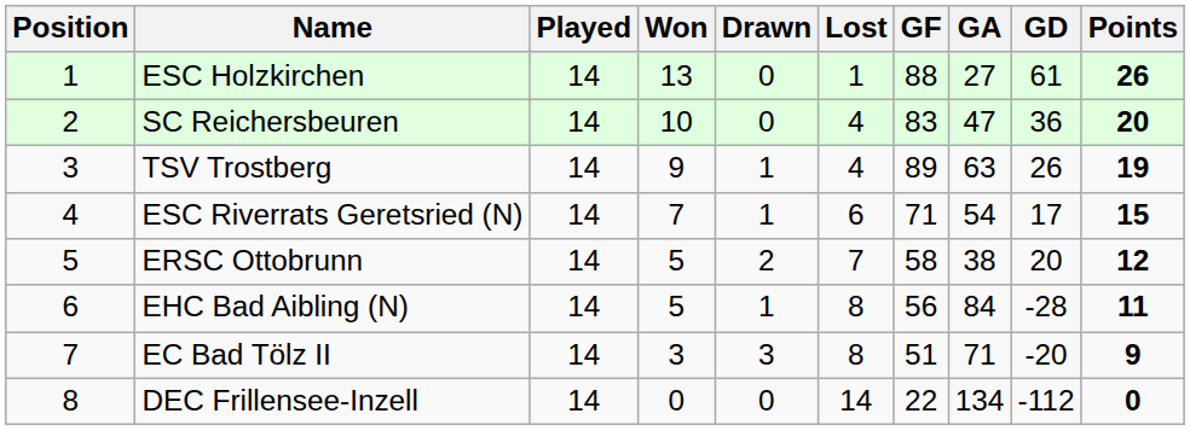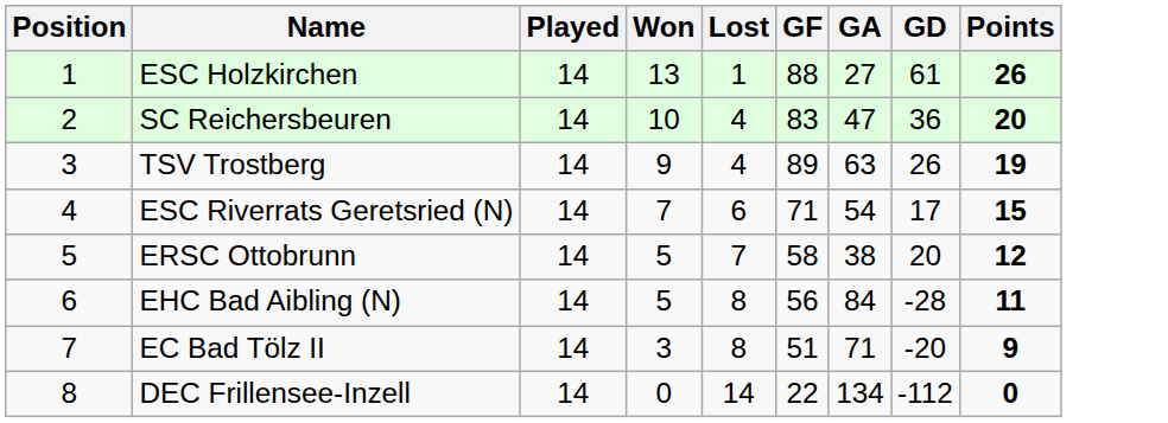- column: Drawn | 0 | 0 | 1 | 1 | 2 | 1 | 3 | 0
